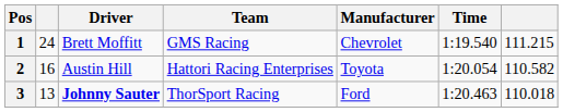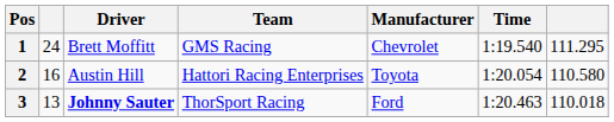1 | column 7: 111.215 -> 111.295
2 | column 7: 110.582 -> 110.580
